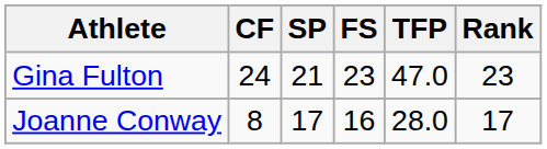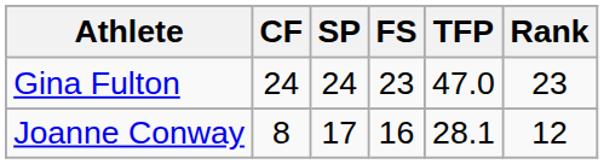Gina Fulton | SP: 21 -> 24
Joanne Conway | TFP: 28.0 -> 28.1
Joanne Conway | Rank: 17 -> 12
